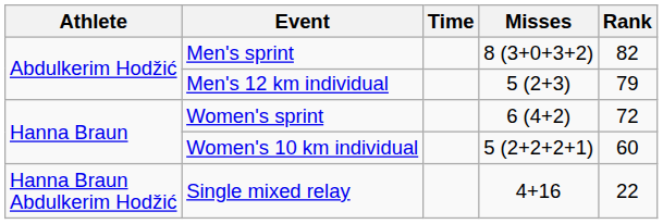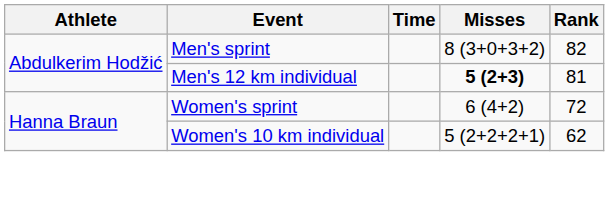Men's 12 km individual | Misses: normal -> bold
Men's 12 km individual | Rank: 79 -> 81
Women's 10 km individual | Rank: 60 -> 62
- row: Hanna Braun Abdulkerim Hodžić | Single mixed relay | 4+16 | 22
